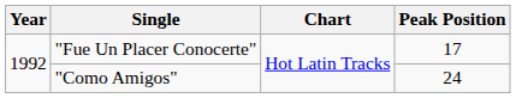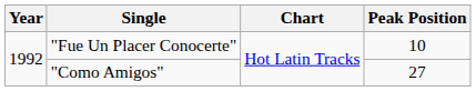"Fue Un Placer Conocerte" | Peak Position: 17 -> 10
"Como Amigos" | Peak Position: 24 -> 27
